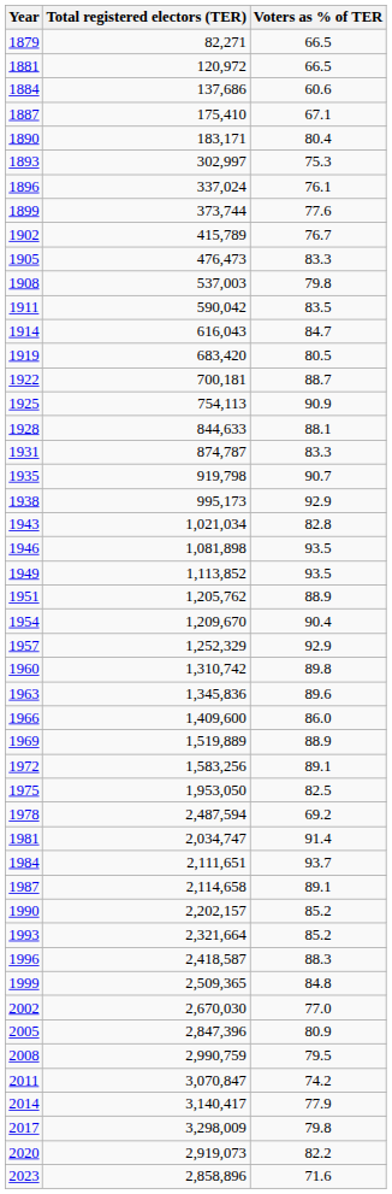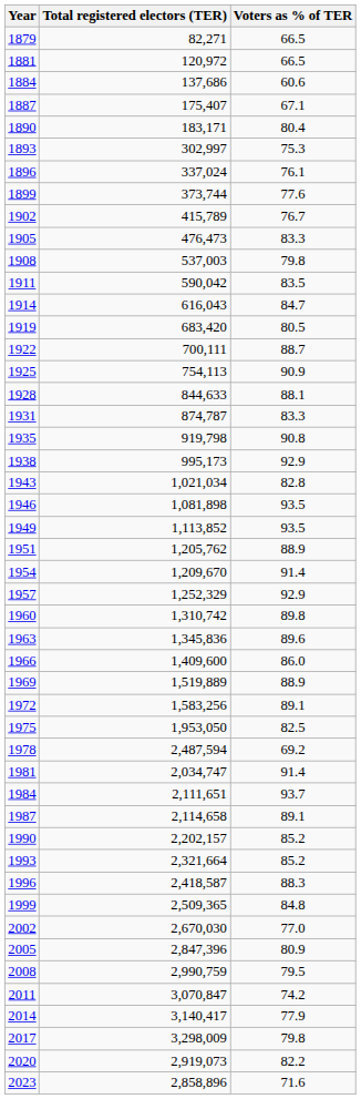1887 | Total registered electors (TER): 175,410 -> 175,407
1922 | Total registered electors (TER): 700,181 -> 700,111
1935 | Voters as % of TER: 90.7 -> 90.8
1954 | Voters as % of TER: 90.4 -> 91.4
